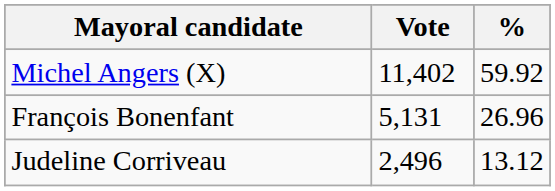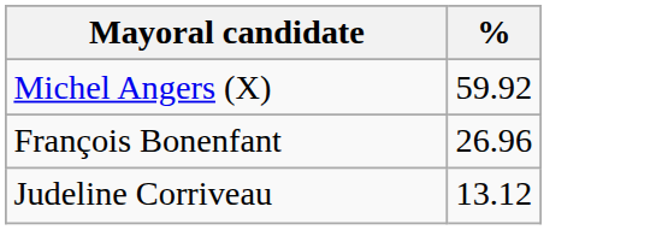- column: Vote | 11,402 | 5,131 | 2,496
